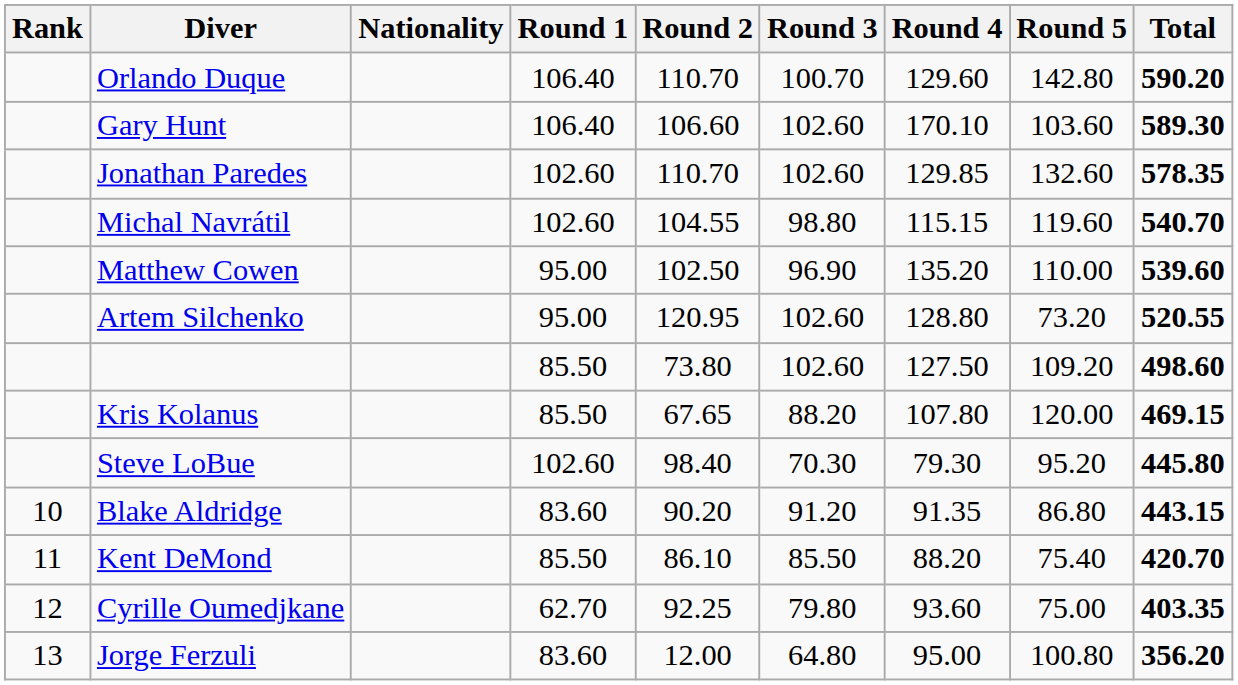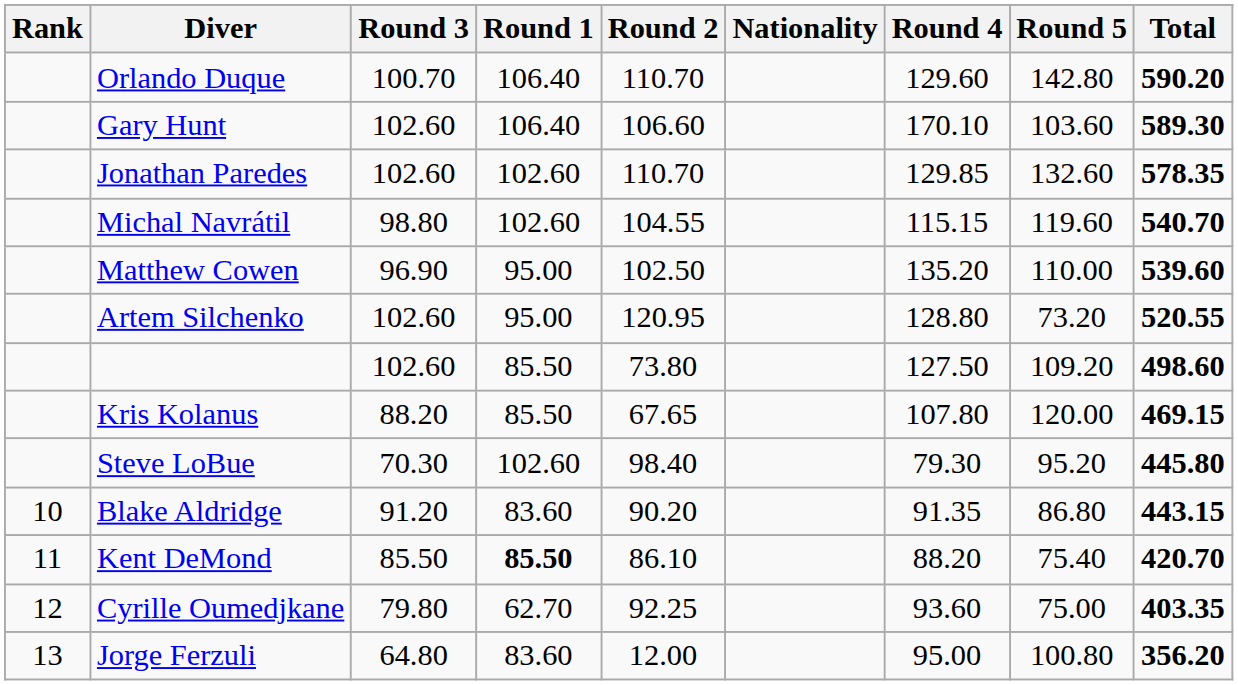columns swapped: Nationality <-> Round 3
Kent DeMond | Round 1: normal -> bold
